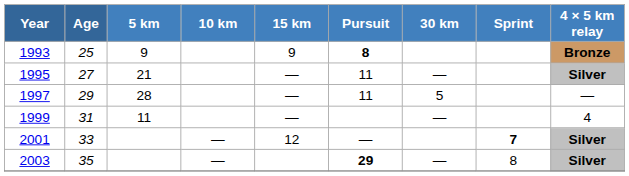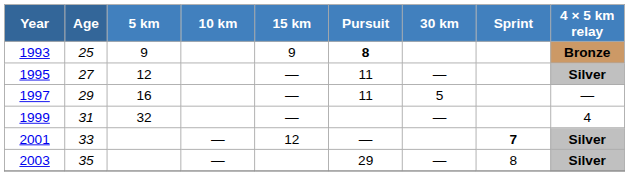1995 | 5 km: 21 -> 12
1997 | 5 km: 28 -> 16
1999 | 5 km: 11 -> 32
2003 | Pursuit: bold -> normal
